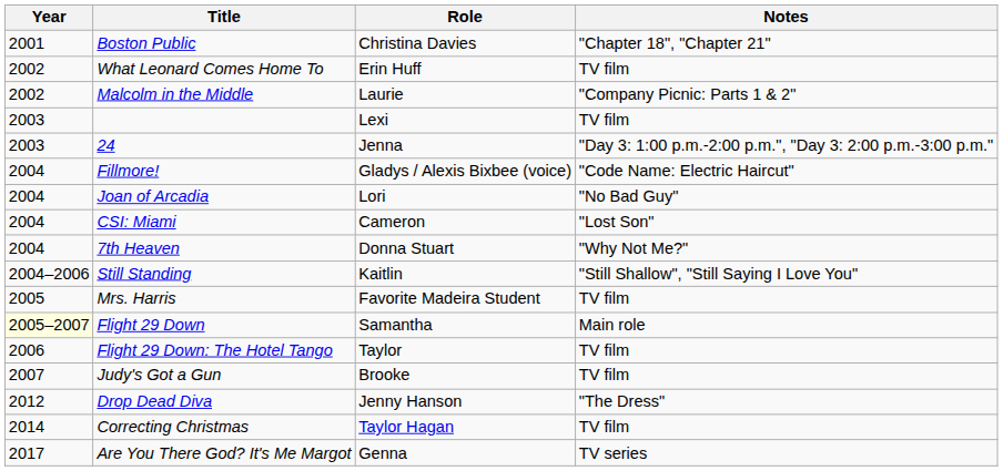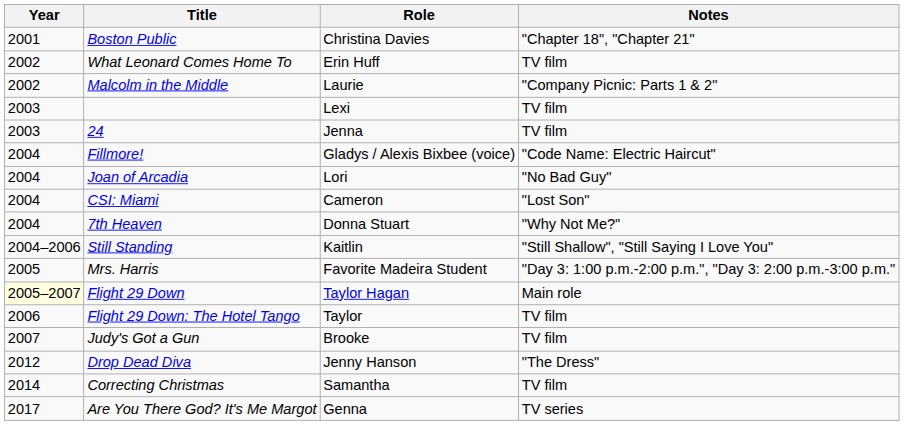24 | Notes: "Day 3: 1:00 p.m.-2:00 p.m.", "Day 3: 2:00 p.m.-3:00 p.m." -> TV film
Mrs. Harris | Notes: TV film -> "Day 3: 1:00 p.m.-2:00 p.m.", "Day 3: 2:00 p.m.-3:00 p.m."
Flight 29 Down | Role: Samantha -> Taylor Hagan
Correcting Christmas | Role: Taylor Hagan -> Samantha
